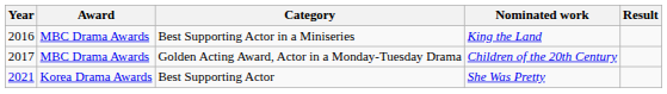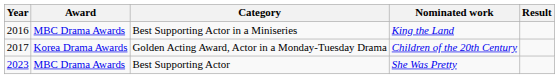Golden Acting Award, Actor in a Monday-Tuesday Drama | Award: MBC Drama Awards -> Korea Drama Awards
Best Supporting Actor | Year: 2021 -> 2023
Best Supporting Actor | Award: Korea Drama Awards -> MBC Drama Awards
